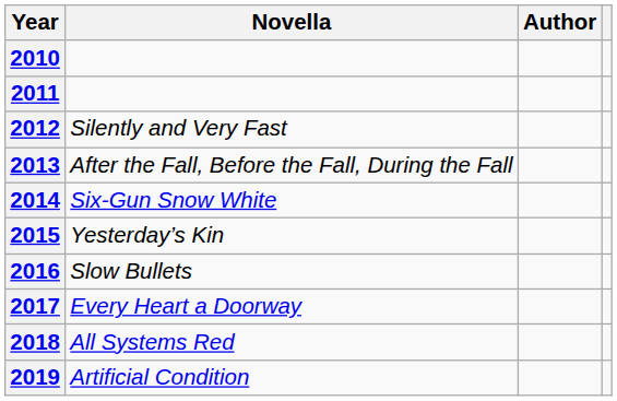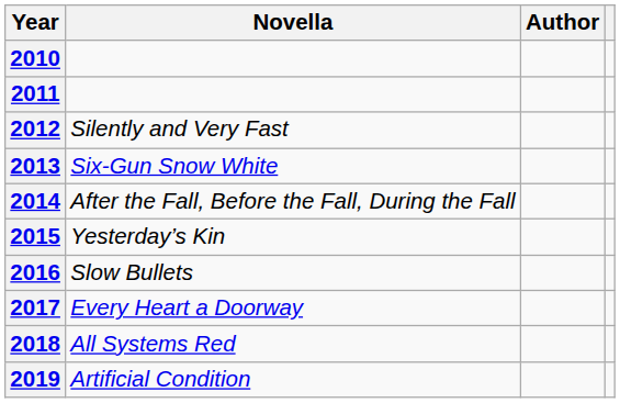2013 | Novella: After the Fall, Before the Fall, During the Fall -> Six-Gun Snow White
2014 | Novella: Six-Gun Snow White -> After the Fall, Before the Fall, During the Fall
